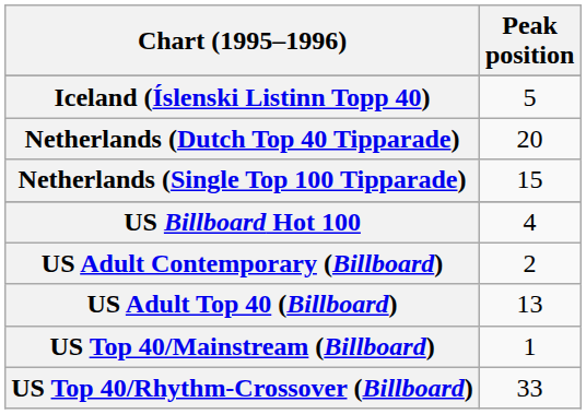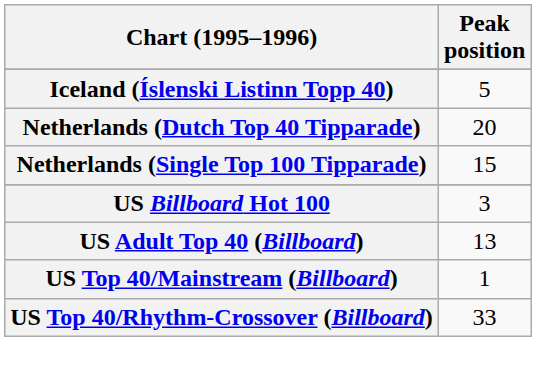US Billboard Hot 100 | Peak position: 4 -> 3
- row: US Adult Contemporary (Billboard) | 2
